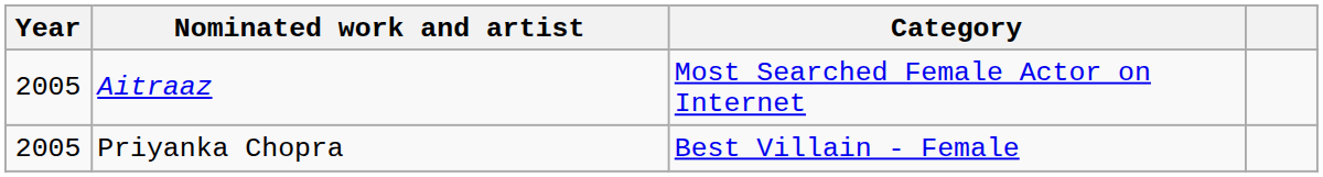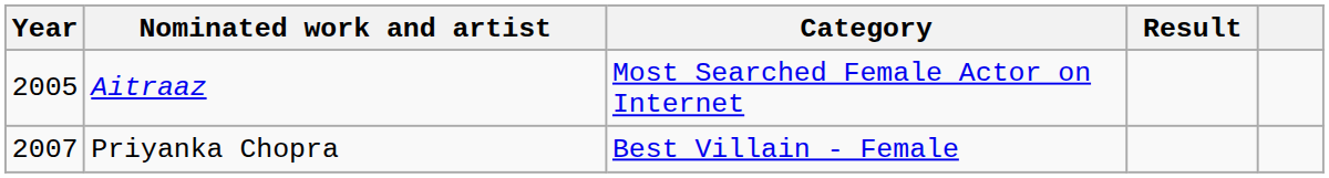+ column: Result
Priyanka Chopra | Year: 2005 -> 2007
